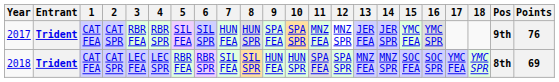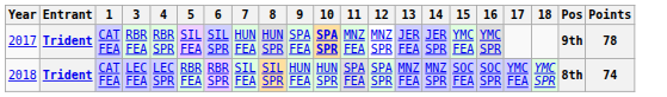- column: 2 | CAT SPR | CAT SPR
2017 | 10: normal -> bold
2017 | Points: 76 -> 78
2018 | Points: 69 -> 74
